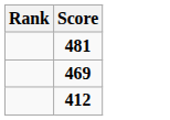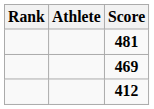+ column: Athlete
